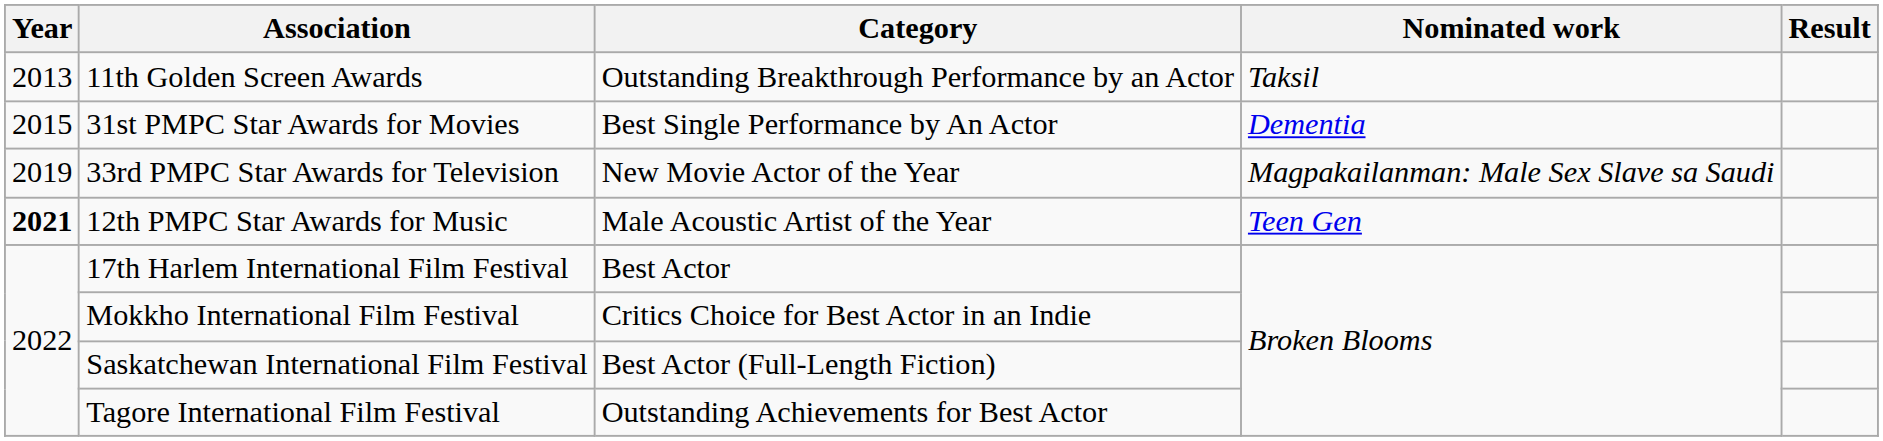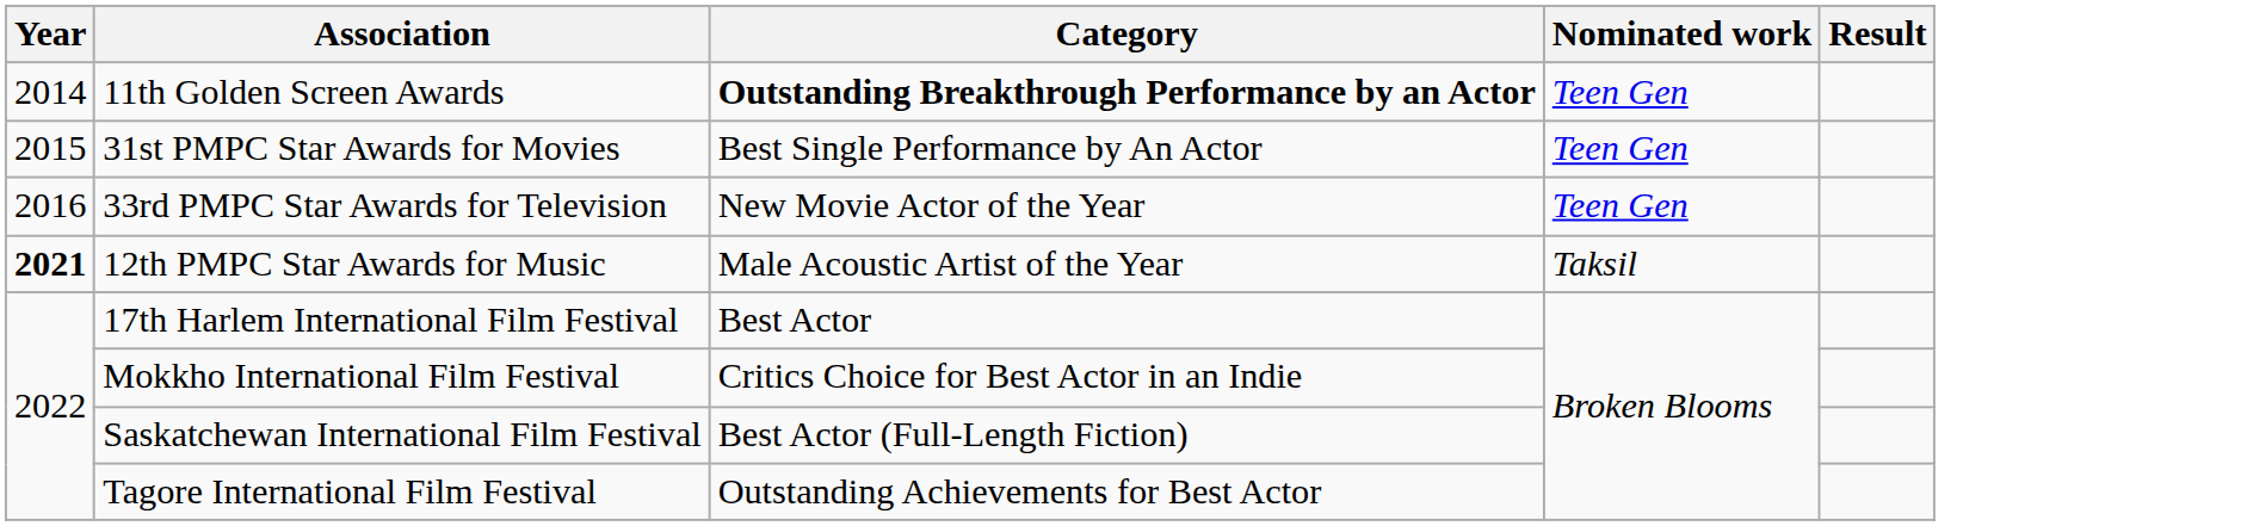11th Golden Screen Awards | Year: 2013 -> 2014
11th Golden Screen Awards | Category: normal -> bold
11th Golden Screen Awards | Nominated work: Taksil -> Teen Gen
31st PMPC Star Awards for Movies | Nominated work: Dementia -> Teen Gen
33rd PMPC Star Awards for Television | Year: 2019 -> 2016
33rd PMPC Star Awards for Television | Nominated work: Magpakailanman: Male Sex Slave sa Saudi -> Teen Gen
12th PMPC Star Awards for Music | Nominated work: Teen Gen -> Taksil
